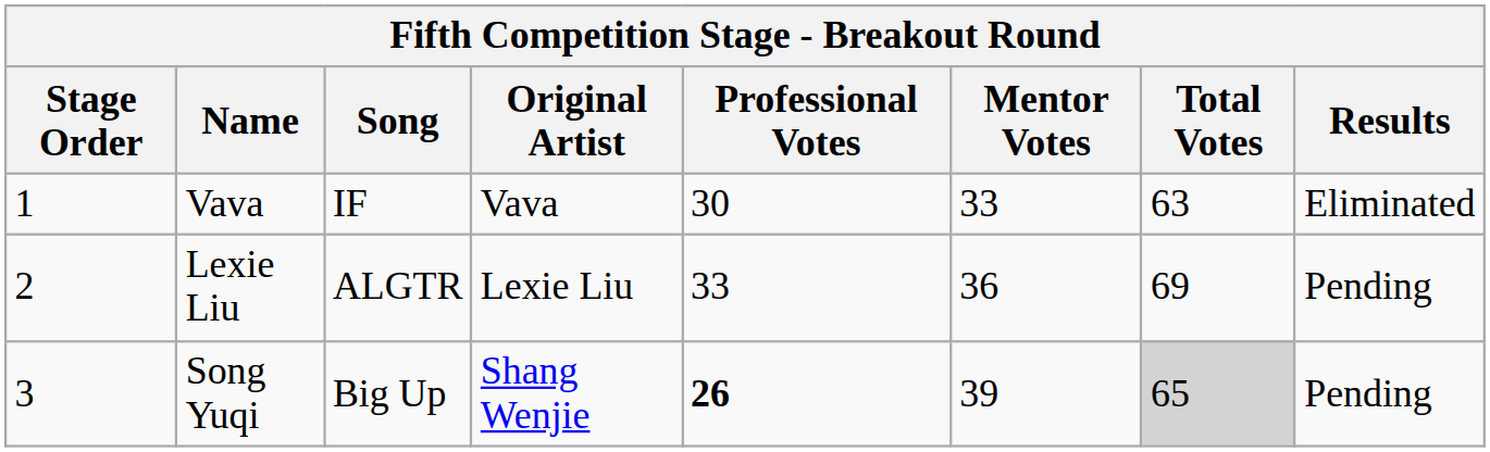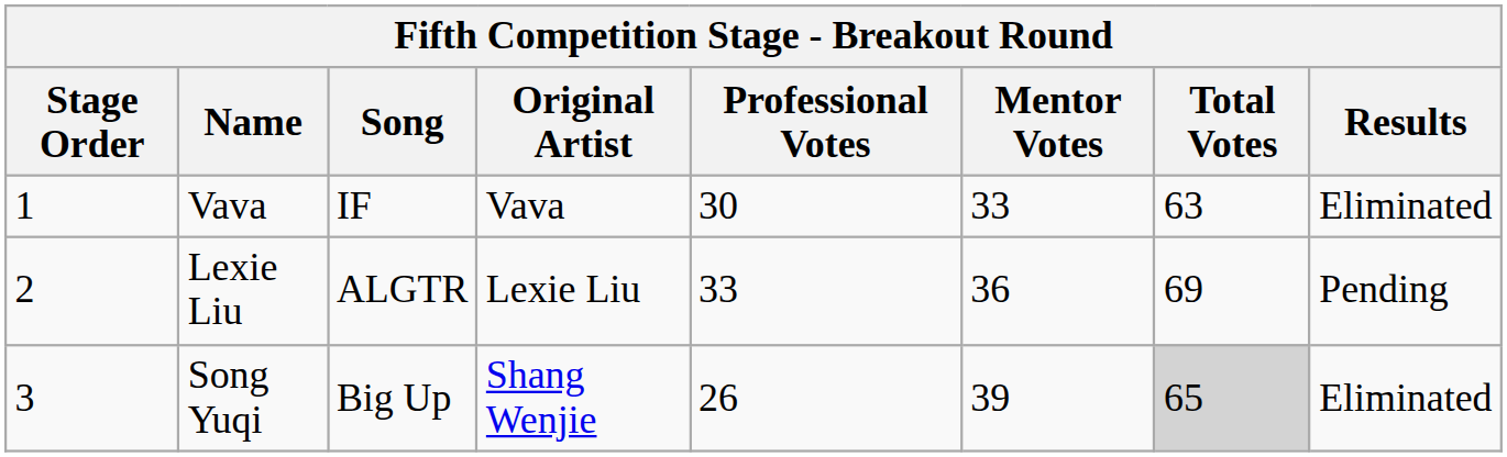Song Yuqi | Professional Votes: bold -> normal
Song Yuqi | Results: Pending -> Eliminated
